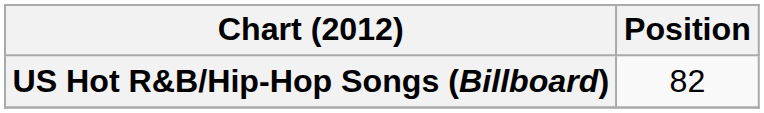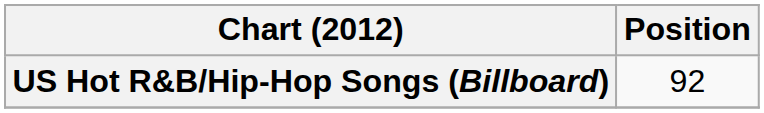US Hot R&B/Hip-Hop Songs (Billboard) | Position: 82 -> 92
